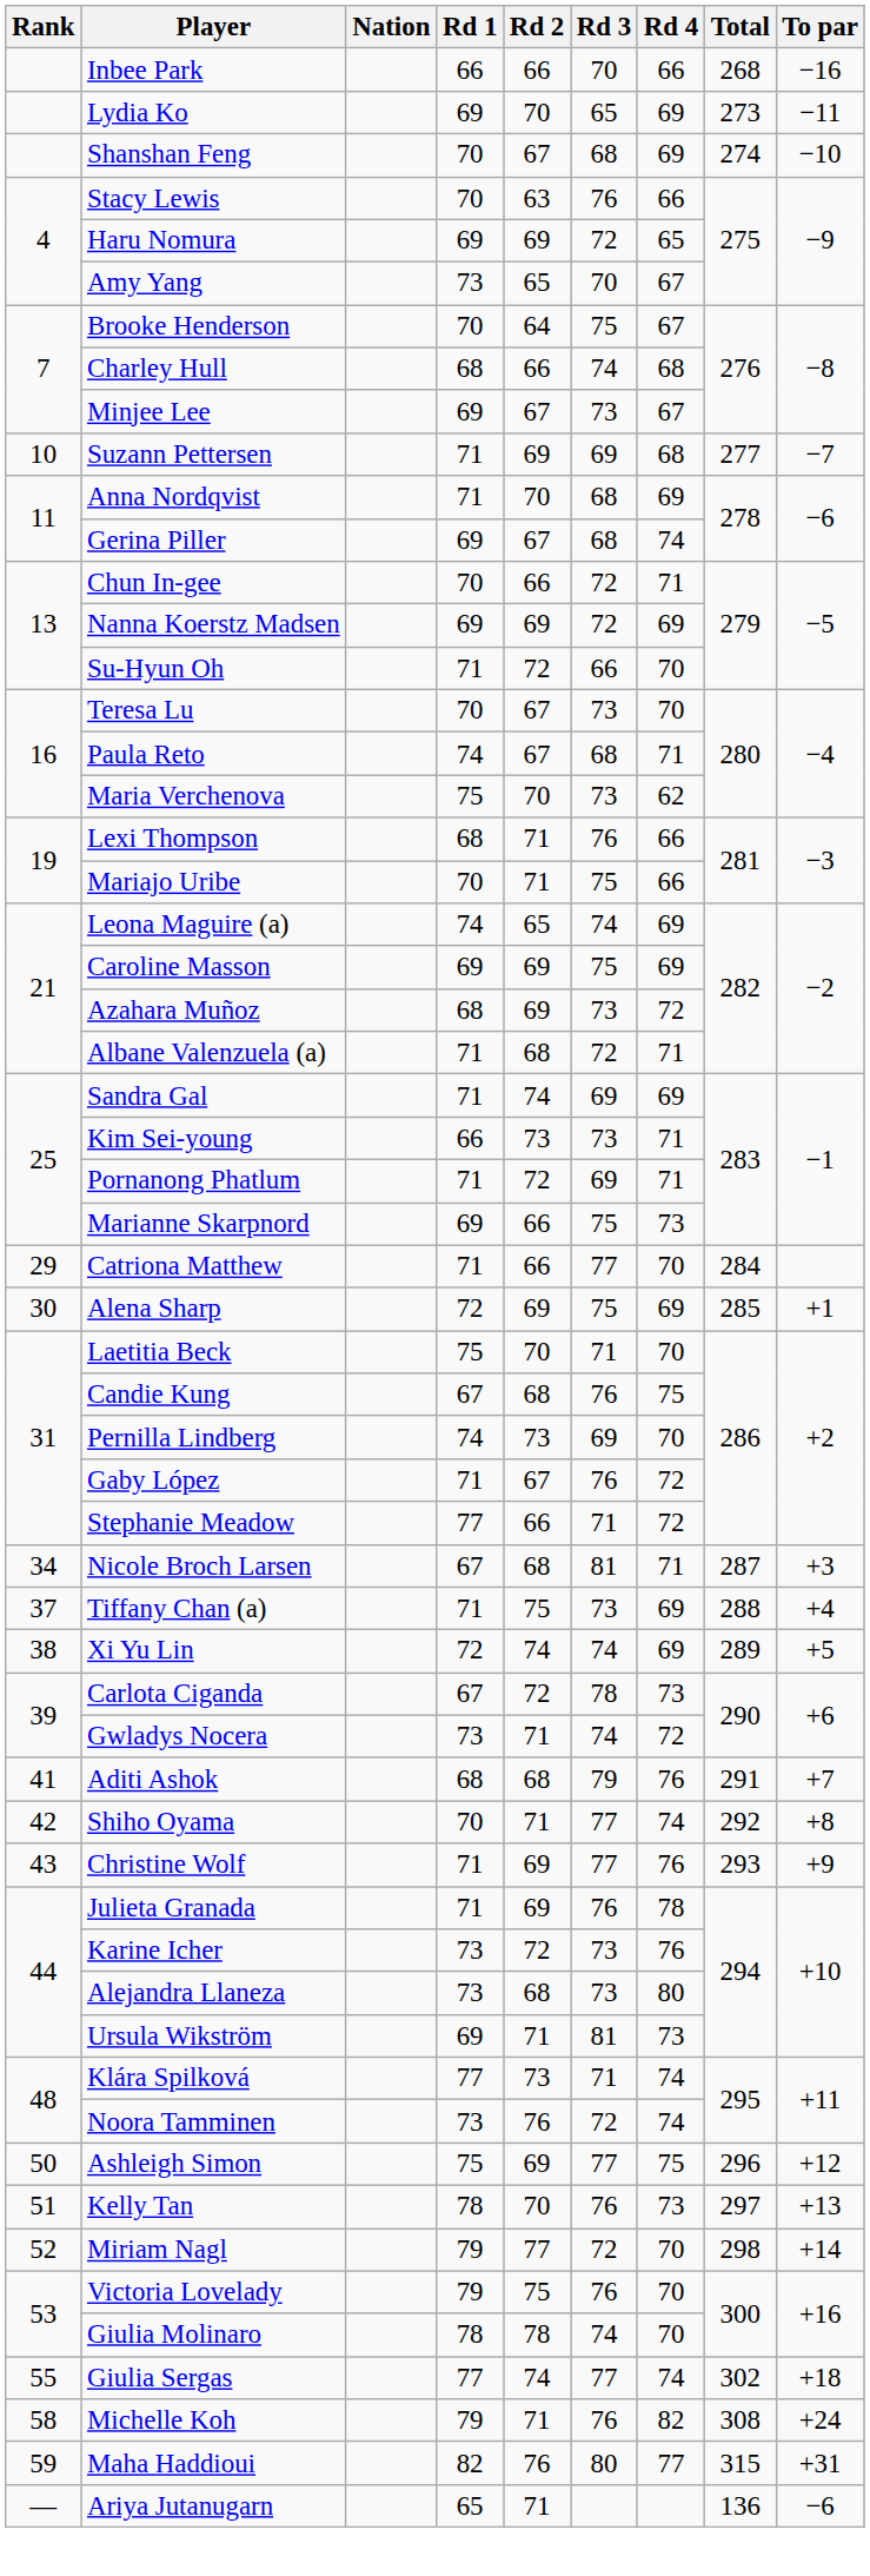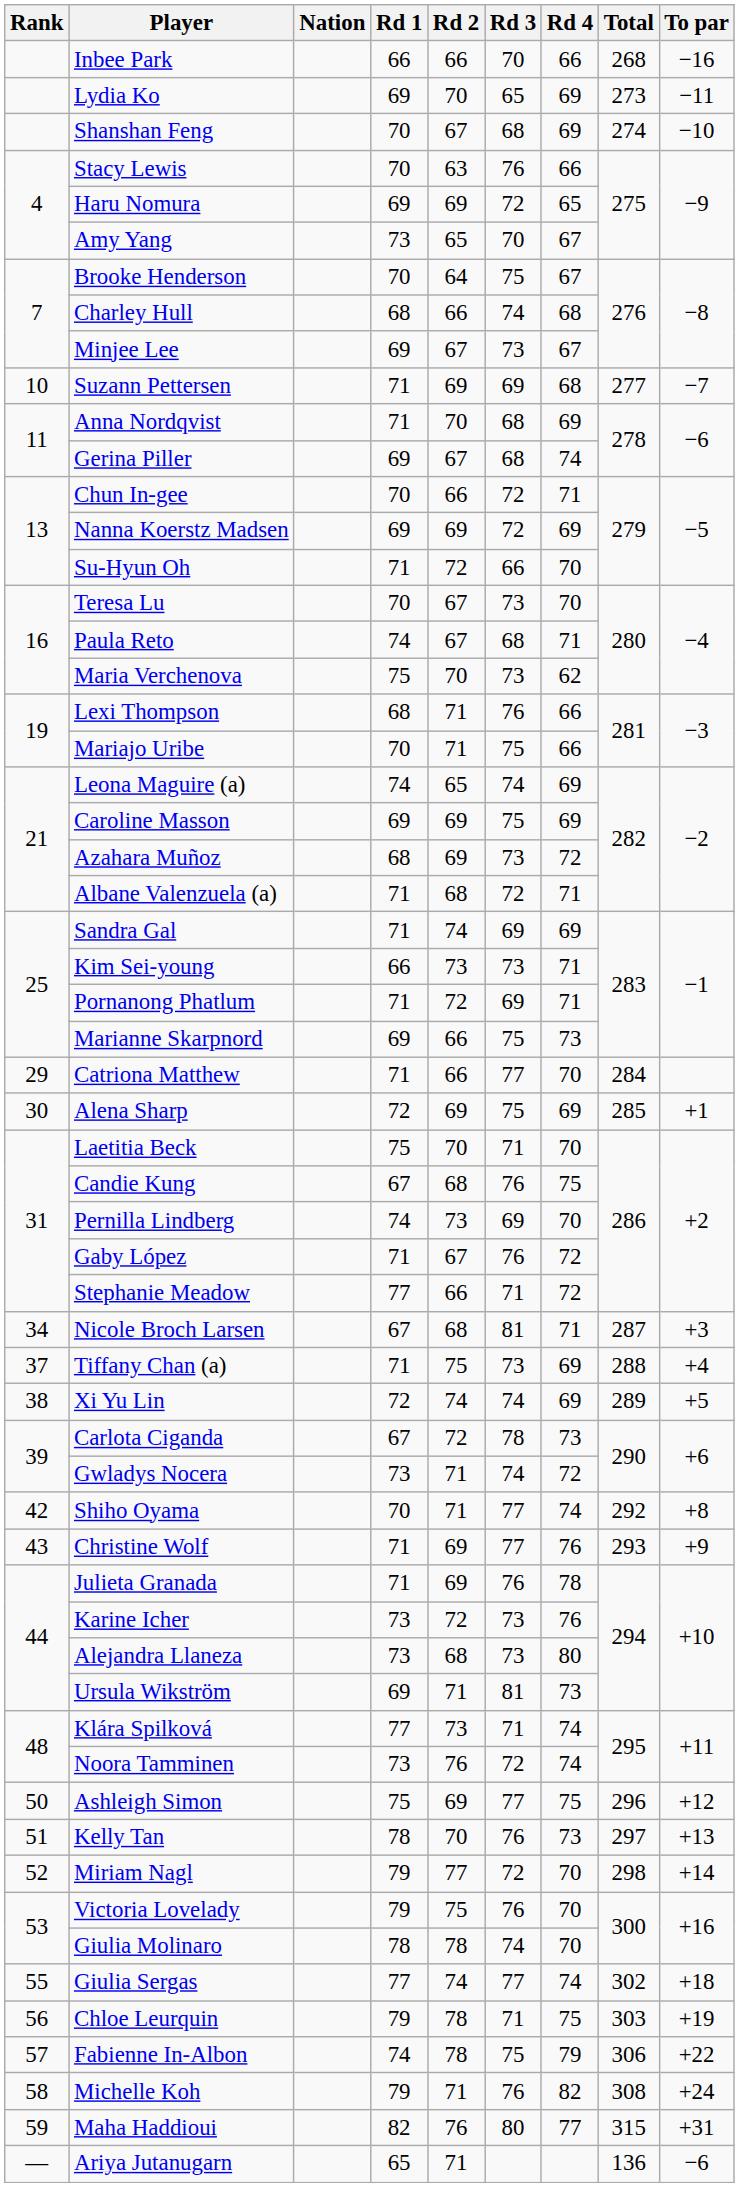- row: 41 | Aditi Ashok | 68 | 68 | 79 | 76 | 291 | +7
+ row: 56 | Chloe Leurquin | 79 | 78 | 71 | 75 | 303 | +19
+ row: 57 | Fabienne In-Albon | 74 | 78 | 75 | 79 | 306 | +22
